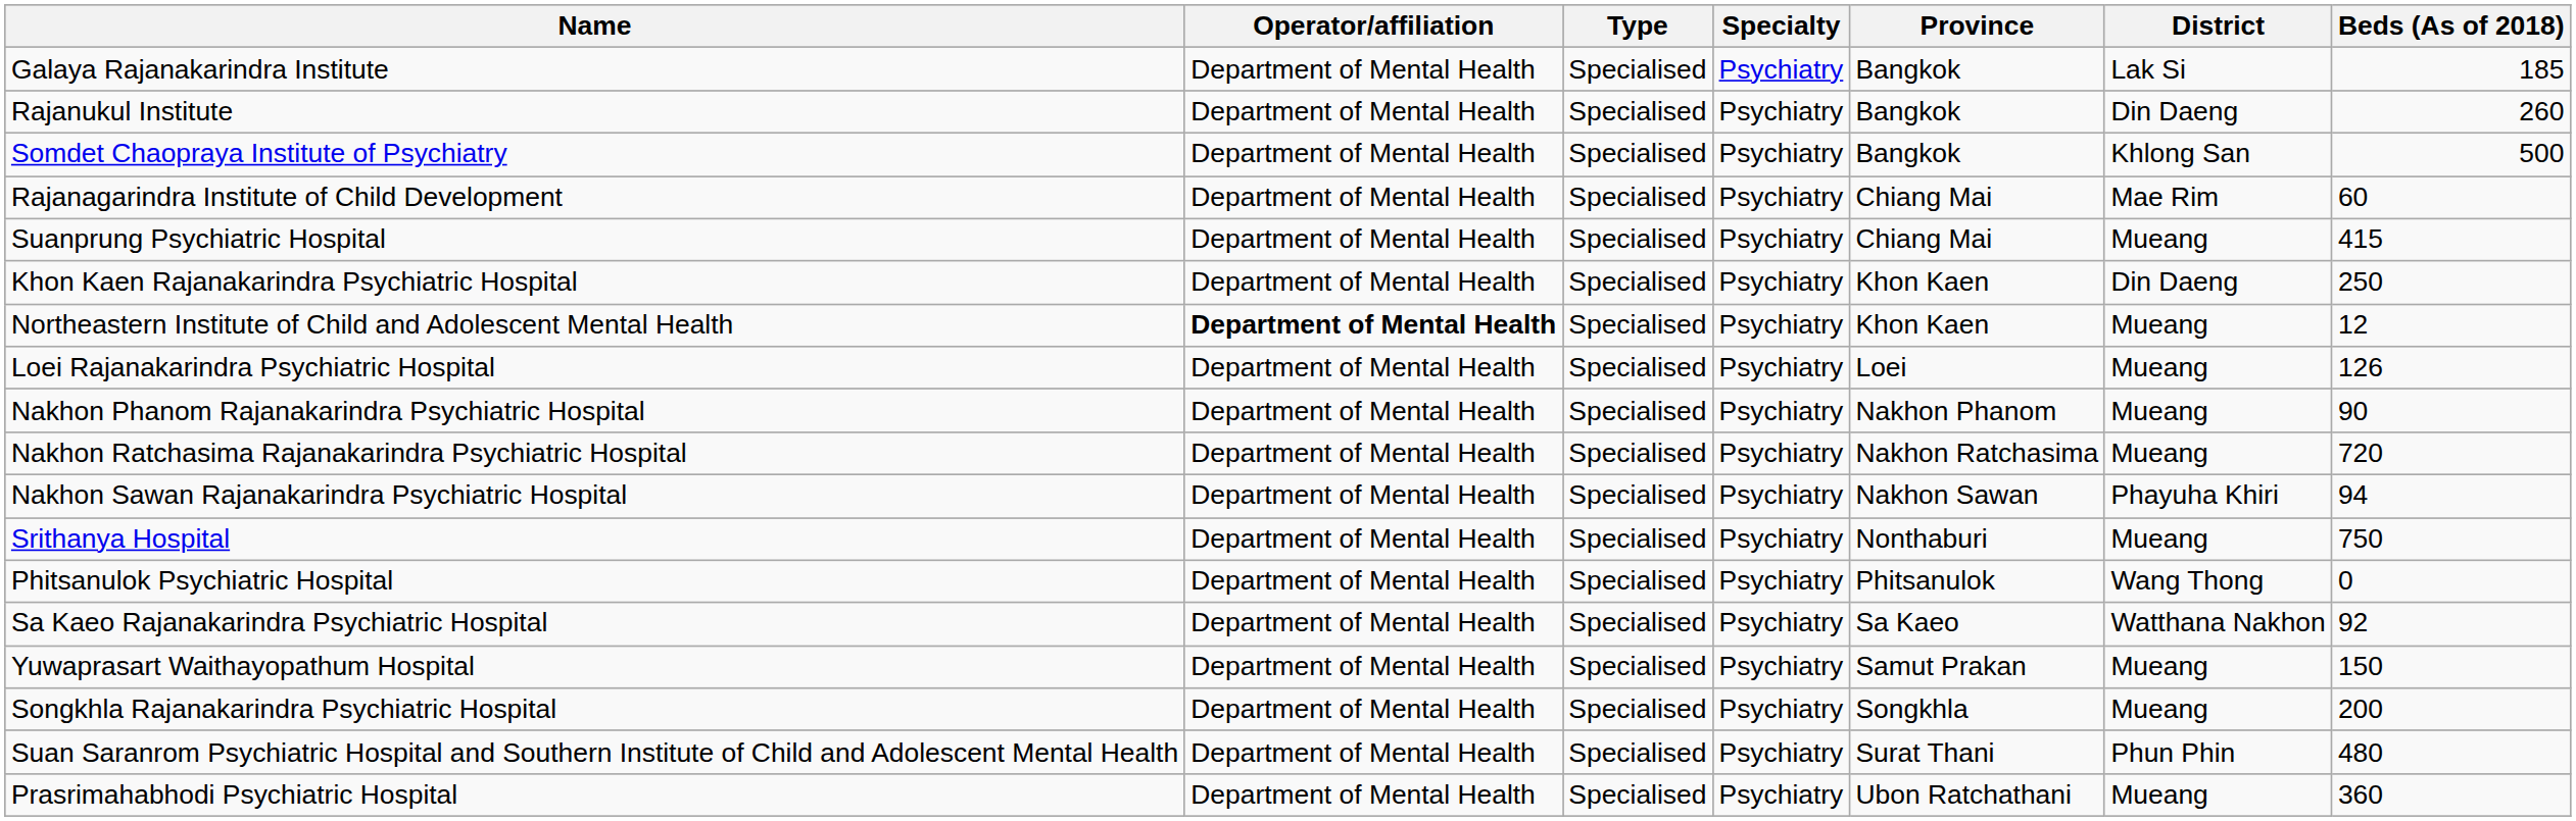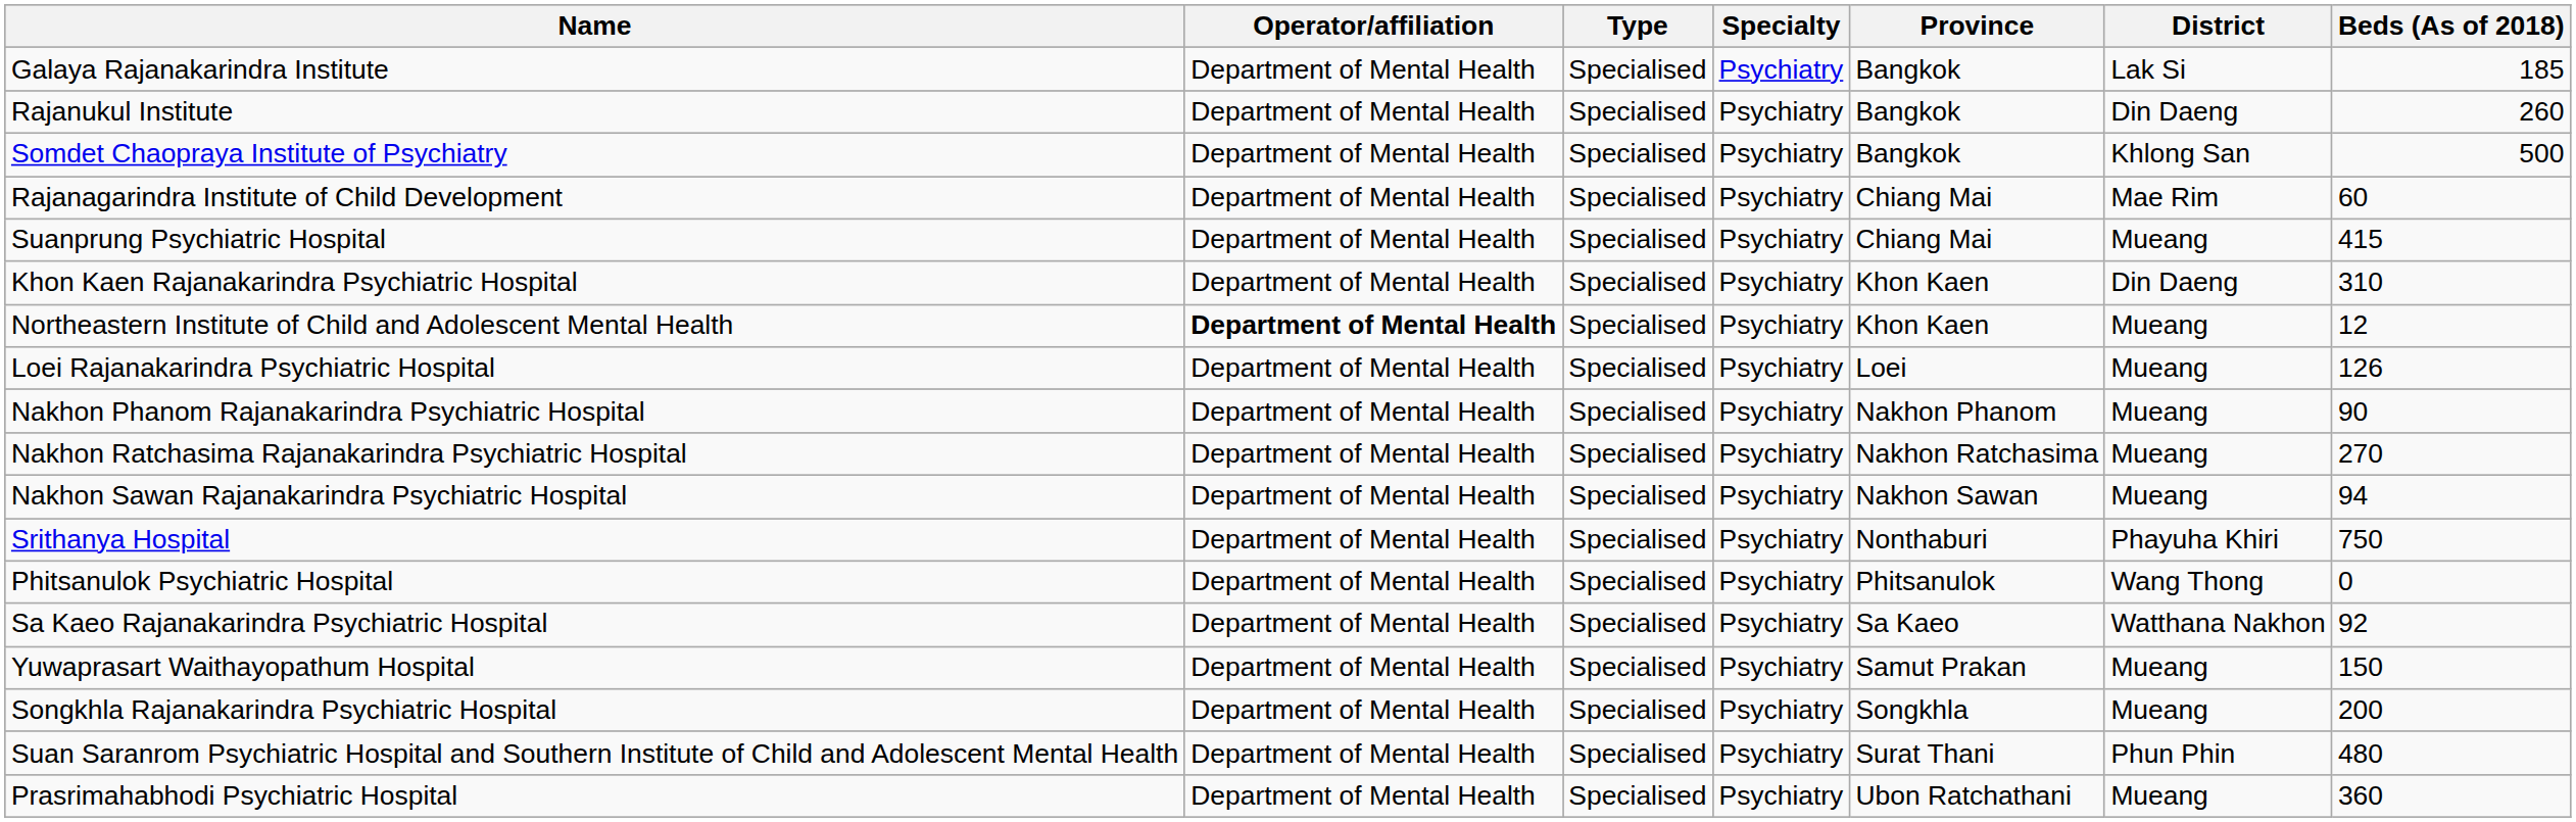Khon Kaen Rajanakarindra Psychiatric Hospital | Beds (As of 2018): 250 -> 310
Nakhon Ratchasima Rajanakarindra Psychiatric Hospital | Beds (As of 2018): 720 -> 270
Nakhon Sawan Rajanakarindra Psychiatric Hospital | District: Phayuha Khiri -> Mueang
Srithanya Hospital | District: Mueang -> Phayuha Khiri
